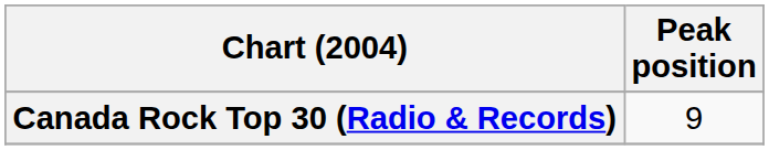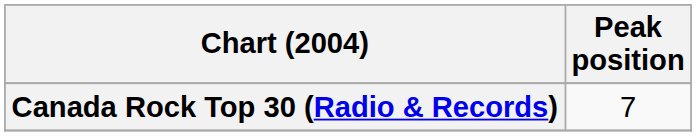Canada Rock Top 30 (Radio & Records) | Peak position: 9 -> 7
